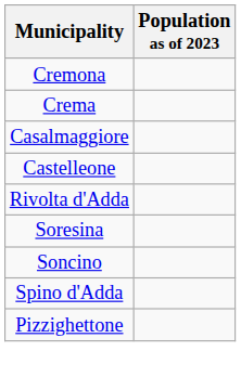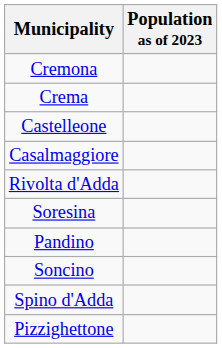rows swapped: Casalmaggiore <-> Castelleone
+ row: Pandino
